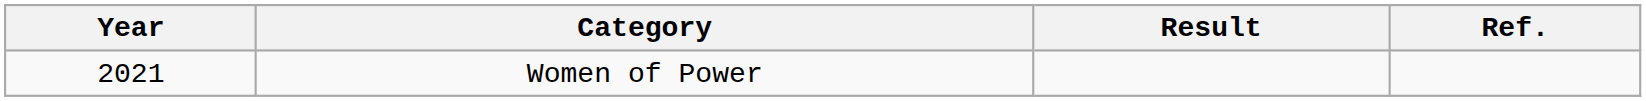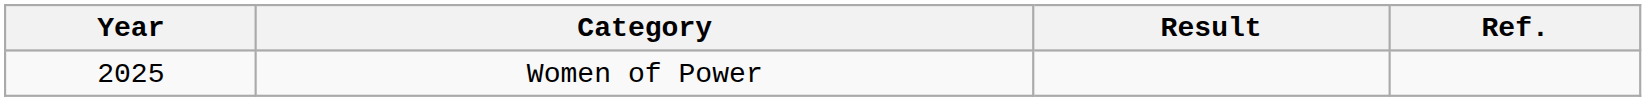Women of Power | Year: 2021 -> 2025
